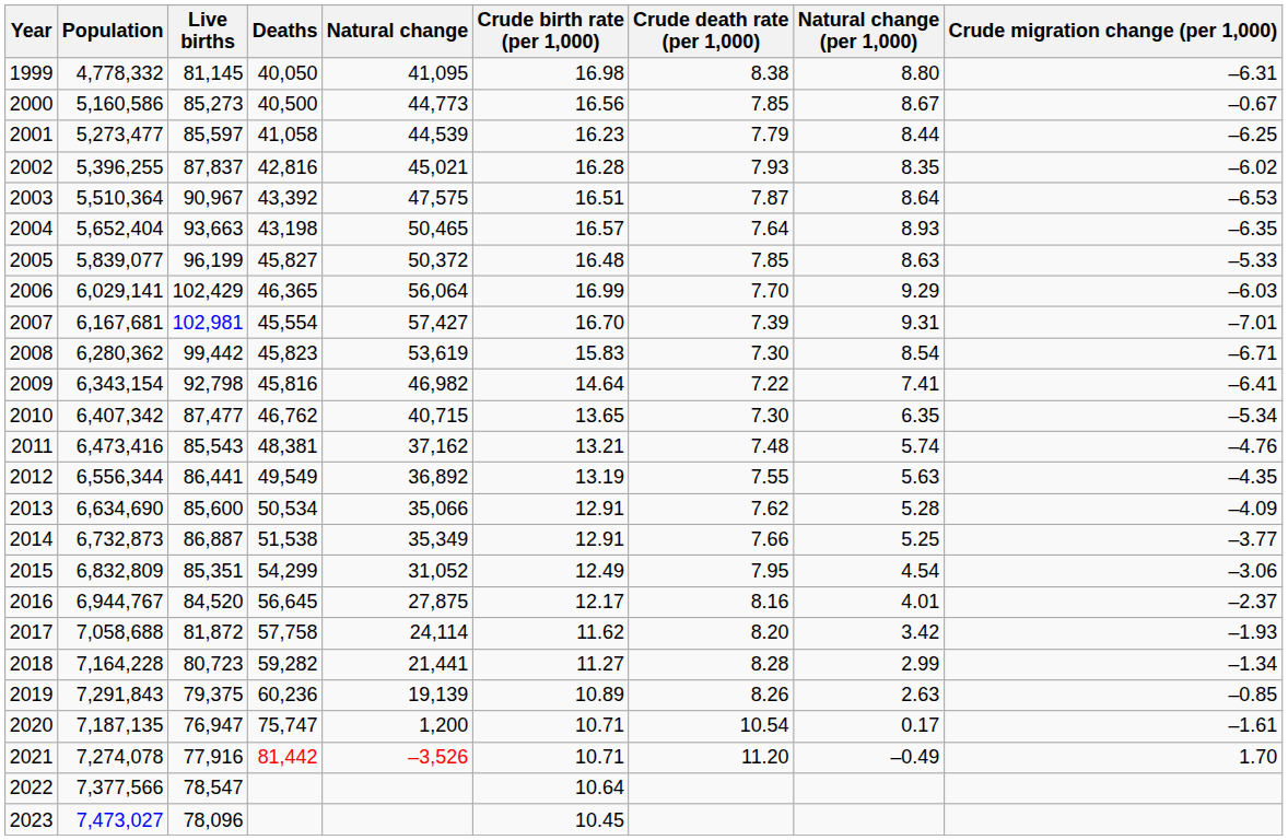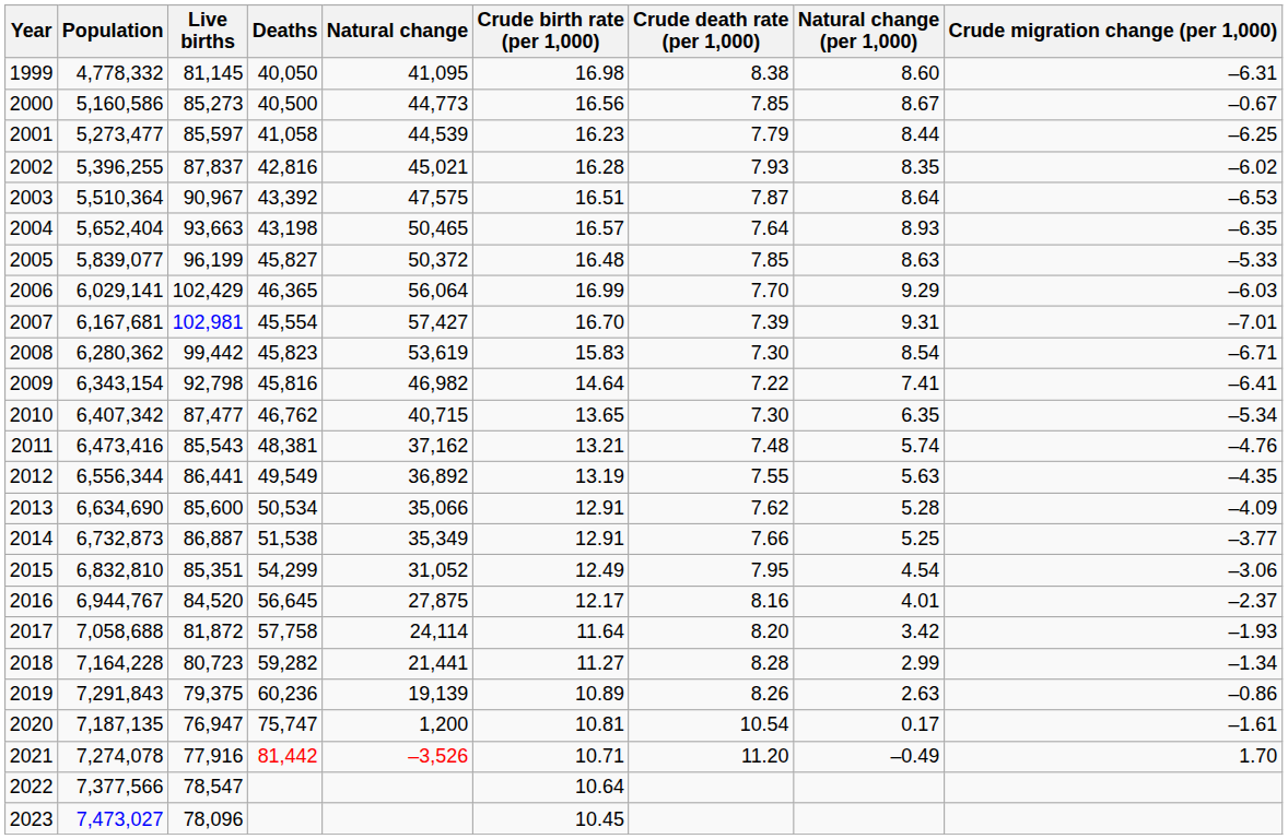1999 | Natural change (per 1,000): 8.80 -> 8.60
2015 | Population: 6,832,809 -> 6,832,810
2017 | Crude birth rate (per 1,000): 11.62 -> 11.64
2019 | Crude migration change (per 1,000): –0.85 -> –0.86
2020 | Crude birth rate (per 1,000): 10.71 -> 10.81
